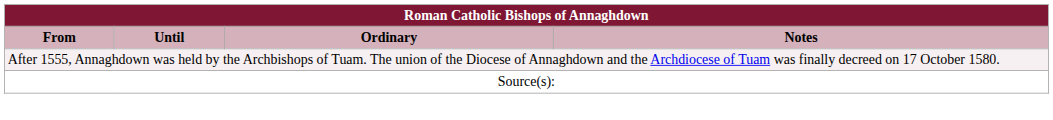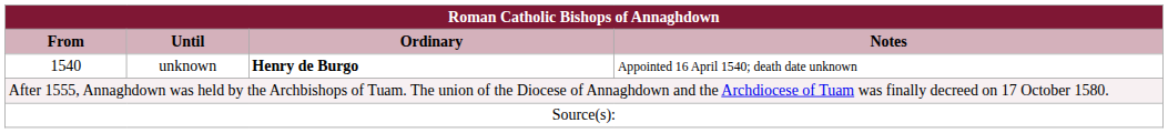+ row: 1540 | unknown | Henry de Burgo | Appointed 16 April 1540; death date unknown
